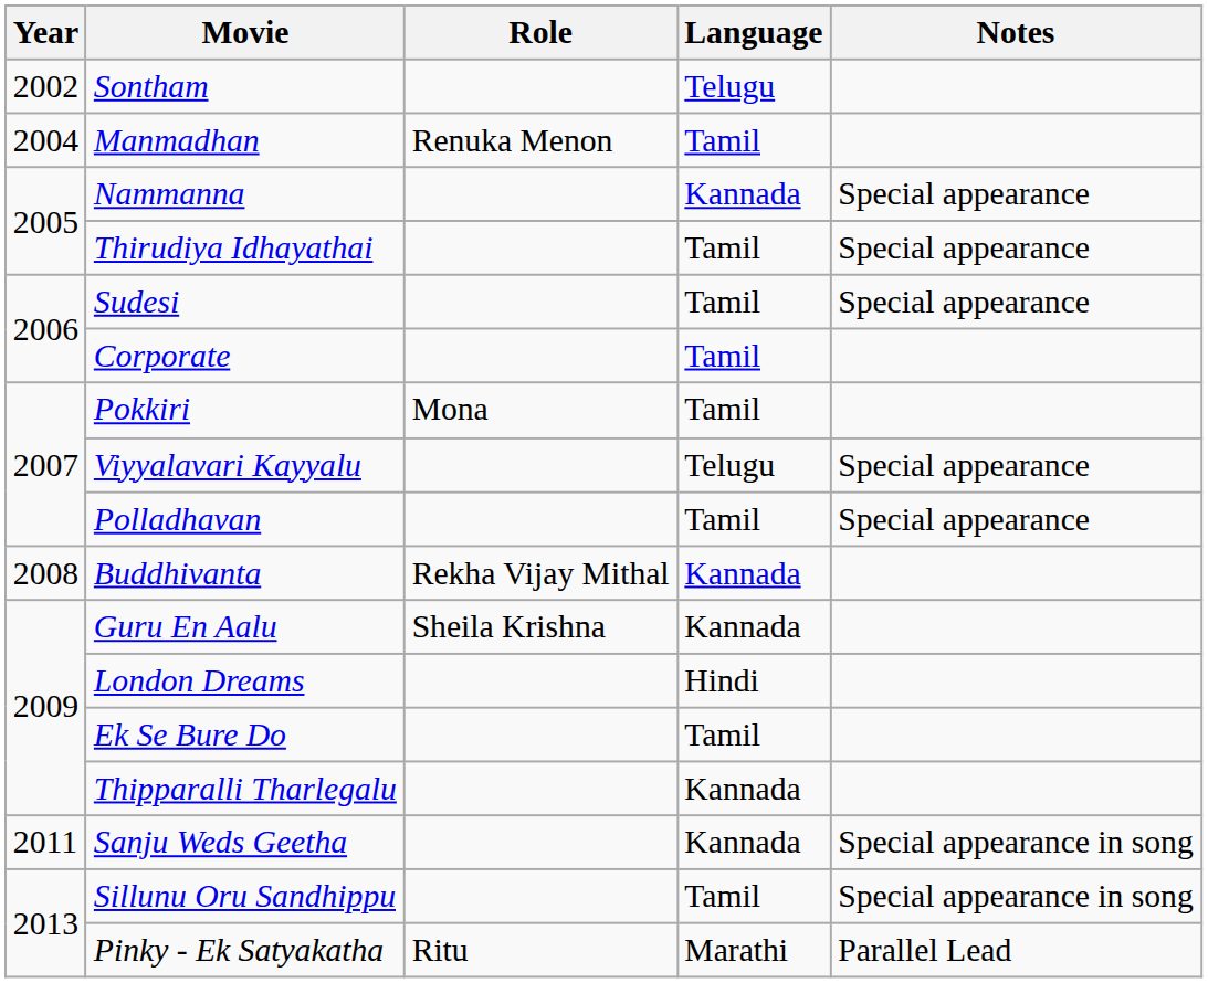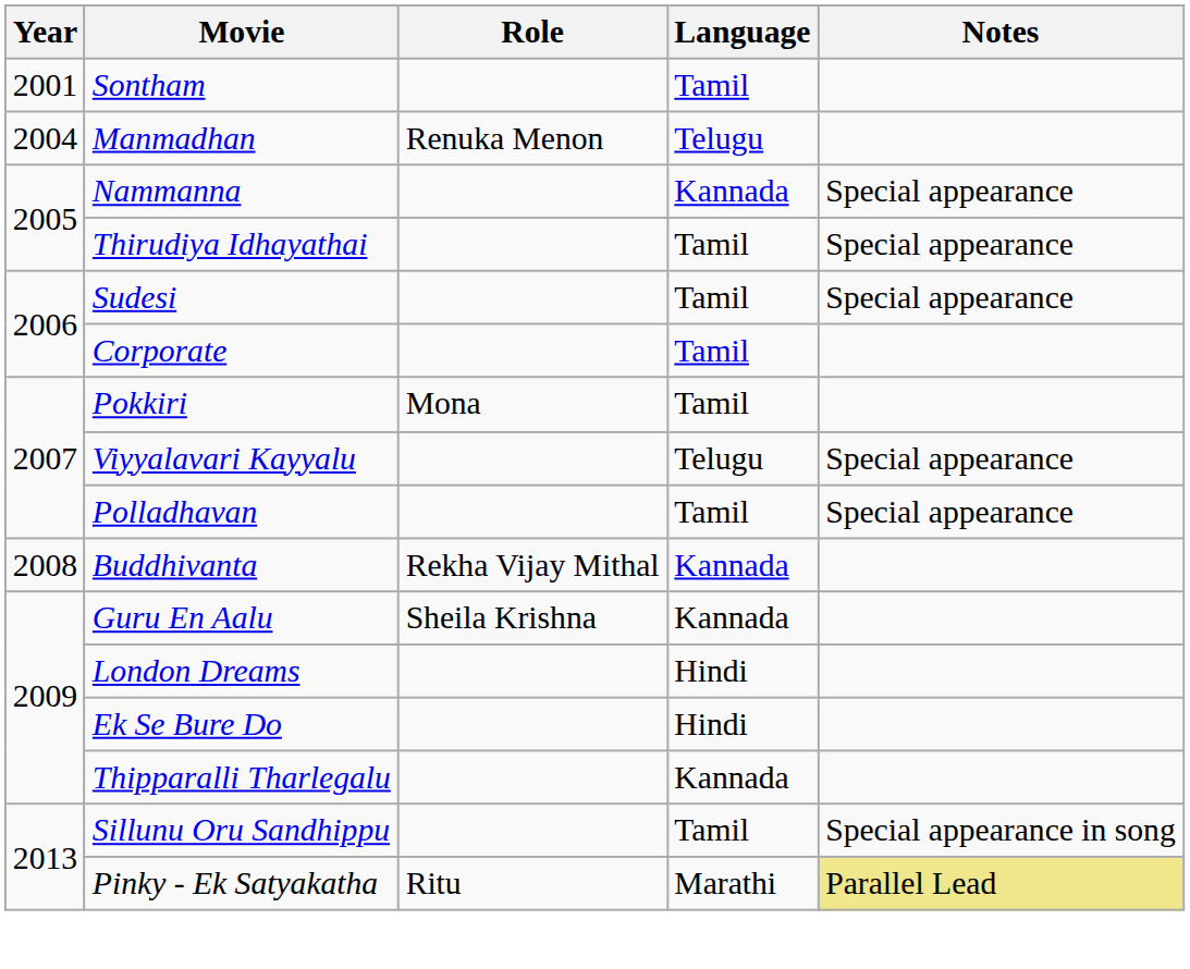Sontham | Year: 2002 -> 2001
Sontham | Language: Telugu -> Tamil
Manmadhan | Language: Tamil -> Telugu
Ek Se Bure Do | Language: Tamil -> Hindi
- row: 2011 | Sanju Weds Geetha | Kannada | Special appearance in song
Pinky - Ek Satyakatha | Notes: no background -> khaki background
